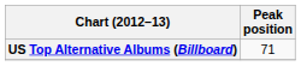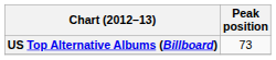US Top Alternative Albums (Billboard) | Peak position: 71 -> 73
